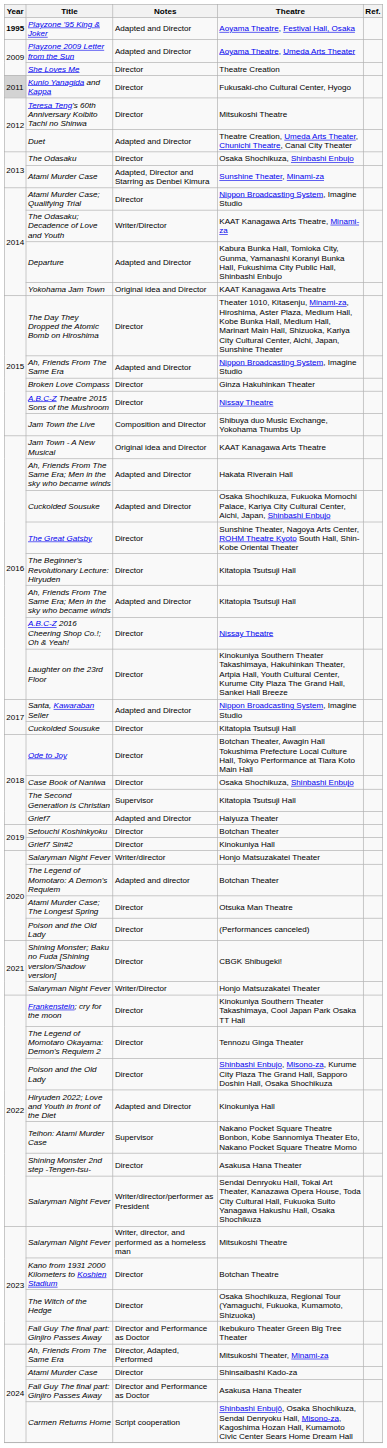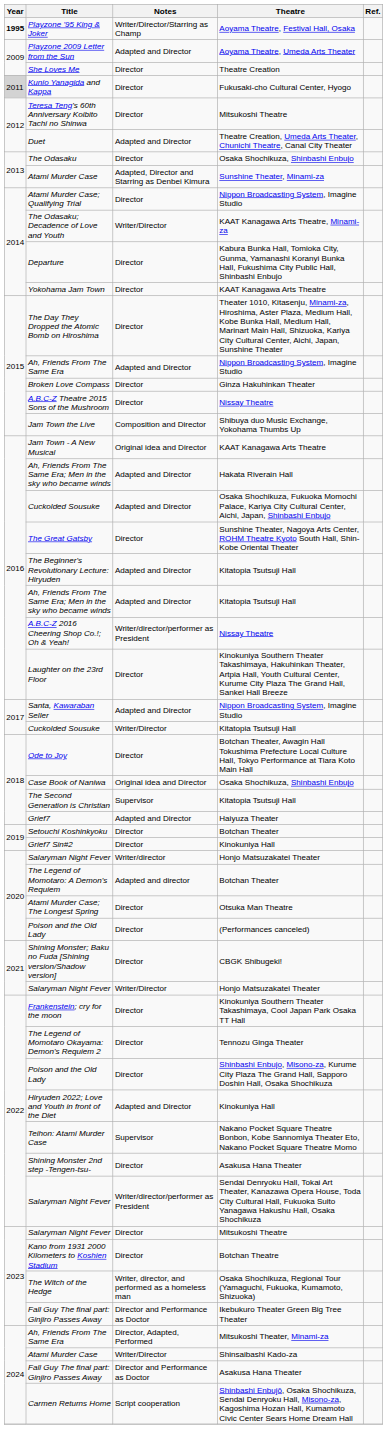Playzone '95 King & Joker | Notes: Adapted and Director -> Writer/Director/Starring as Champ
Departure | Notes: Adapted and Director -> Director
Yokohama Jam Town | Notes: Original idea and Director -> Director
The Beginner's Revolutionary Lecture: Hiryuden | Notes: Director -> Adapted and Director
A.B.C-Z 2016 Cheering Shop Co.!; Oh & Yeah! | Notes: Director -> Writer/director/performer as President
Cuckolded Sousuke / Kitatopia Tsutsuji Hall | Notes: Director -> Writer/Director
Case Book of Naniwa | Notes: Director -> Original idea and Director
Salaryman Night Fever / Mitsukoshi Theatre | Notes: Writer, director, and performed as a homeless man -> Director
The Witch of the Hedge | Notes: Director -> Writer, director, and performed as a homeless man
Atami Murder Case / Shinsaibashi Kado-za | Notes: Director -> Writer/Director
